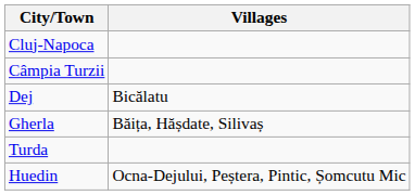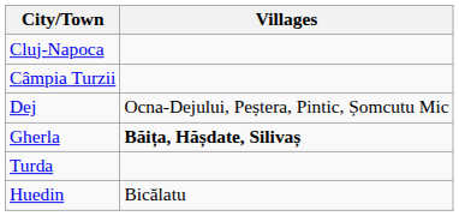Dej | column 2: Bicălatu -> Ocna-Dejului, Peștera, Pintic, Șomcutu Mic
Gherla | column 2: normal -> bold
Huedin | column 2: Ocna-Dejului, Peștera, Pintic, Șomcutu Mic -> Bicălatu
